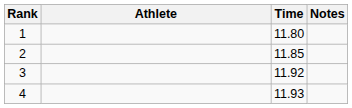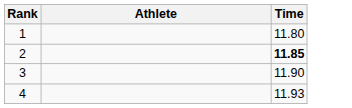- column: Notes
2 | Time: normal -> bold
3 | Time: 11.92 -> 11.90
